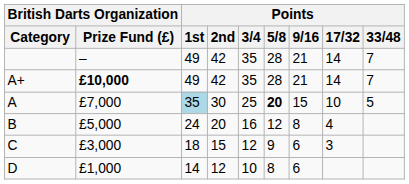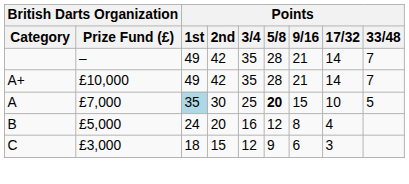A+ | British Darts Organization / Prize Fund (£): bold -> normal
- row: D | £1,000 | 14 | 12 | 10 | 8 | 6
